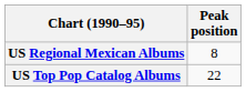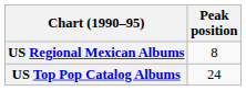US Top Pop Catalog Albums | Peak position: 22 -> 24
